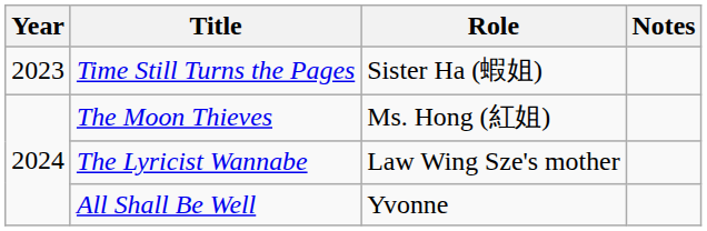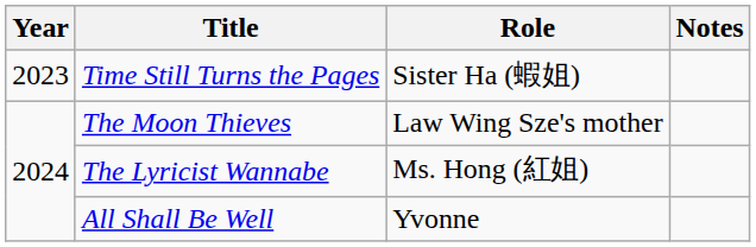The Moon Thieves | Role: Ms. Hong (紅姐) -> Law Wing Sze's mother
The Lyricist Wannabe | Role: Law Wing Sze's mother -> Ms. Hong (紅姐)
